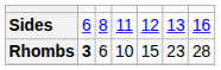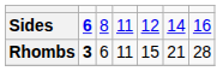Sides | column 2: normal -> bold
Sides | column 6: 13 -> 14
Rhombs | column 4: 10 -> 11
Rhombs | column 6: 23 -> 21
